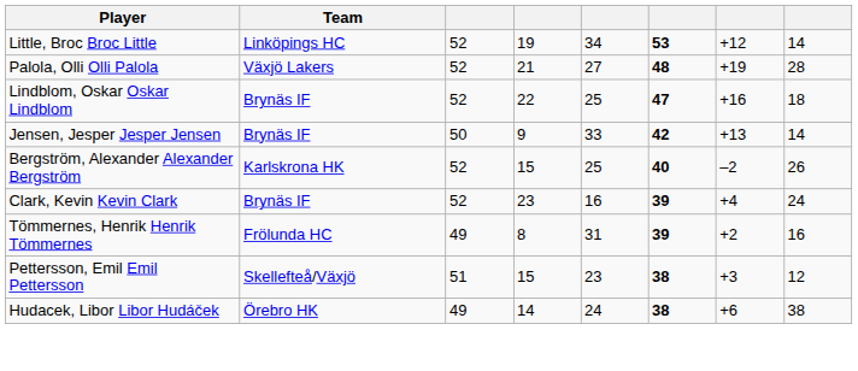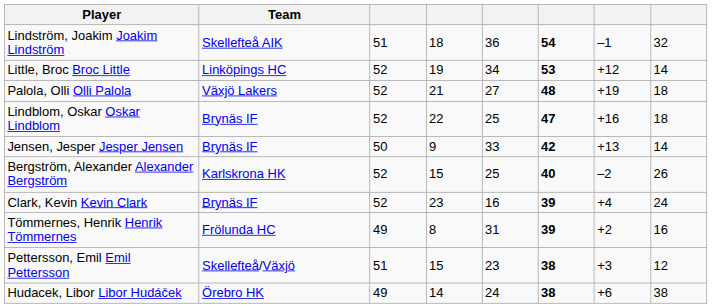+ row: Lindström, Joakim Joakim Lindström | Skellefteå AIK | 51 | 18 | 36 | 54 | –1 | 32
Palola, Olli Olli Palola | column 8: 28 -> 18
